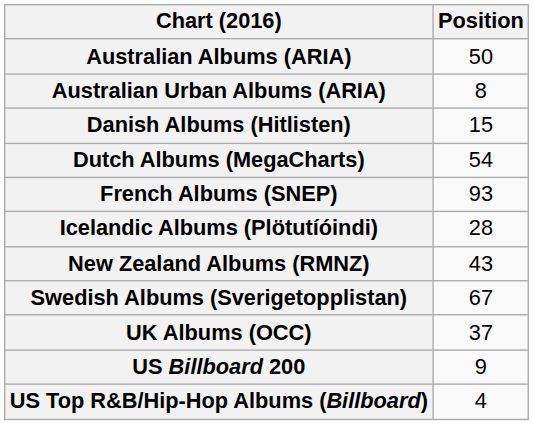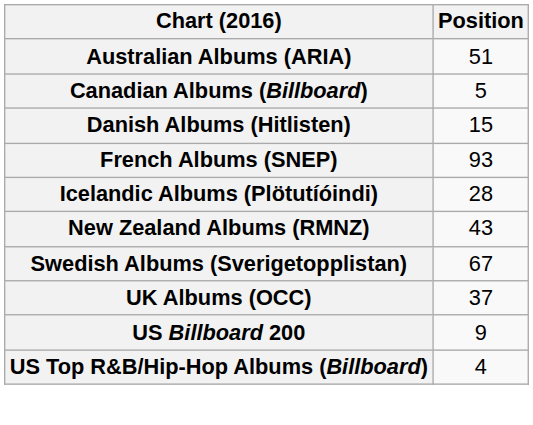Australian Albums (ARIA) | Position: 50 -> 51
- row: Australian Urban Albums (ARIA) | 8
+ row: Canadian Albums (Billboard) | 5
- row: Dutch Albums (MegaCharts) | 54
